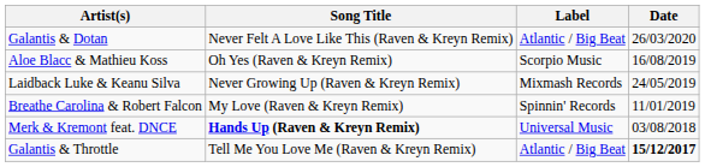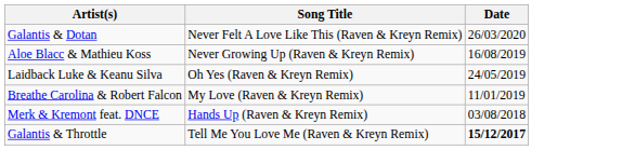- column: Label | Atlantic / Big Beat | Scorpio Music | Mixmash Records | Spinnin' Records | Universal Music | Atlantic / Big Beat
Aloe Blacc & Mathieu Koss | Song Title: Oh Yes (Raven & Kreyn Remix) -> Never Growing Up (Raven & Kreyn Remix)
Laidback Luke & Keanu Silva | Song Title: Never Growing Up (Raven & Kreyn Remix) -> Oh Yes (Raven & Kreyn Remix)
Merk & Kremont feat. DNCE | Song Title: bold -> normal
